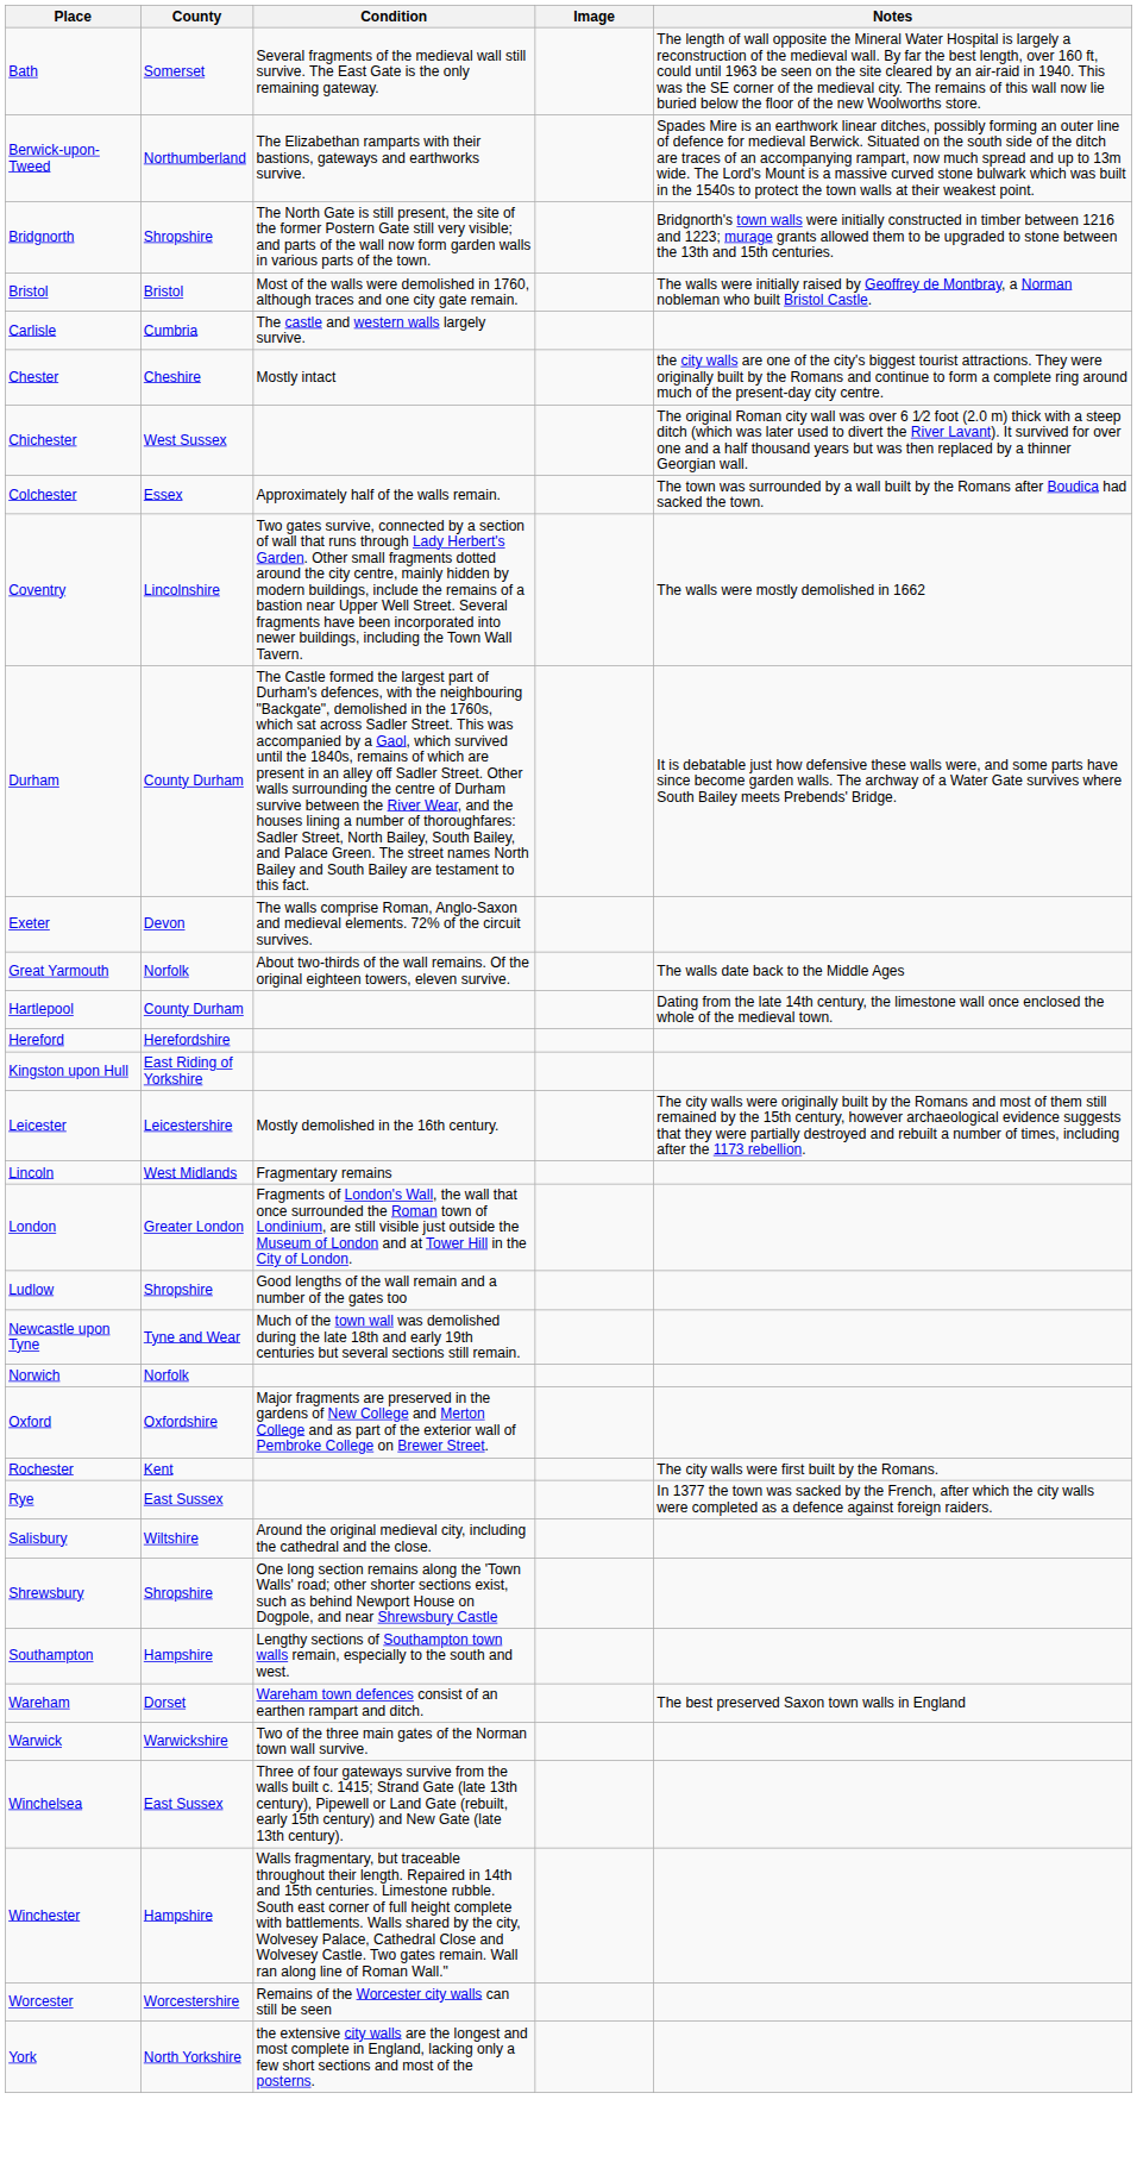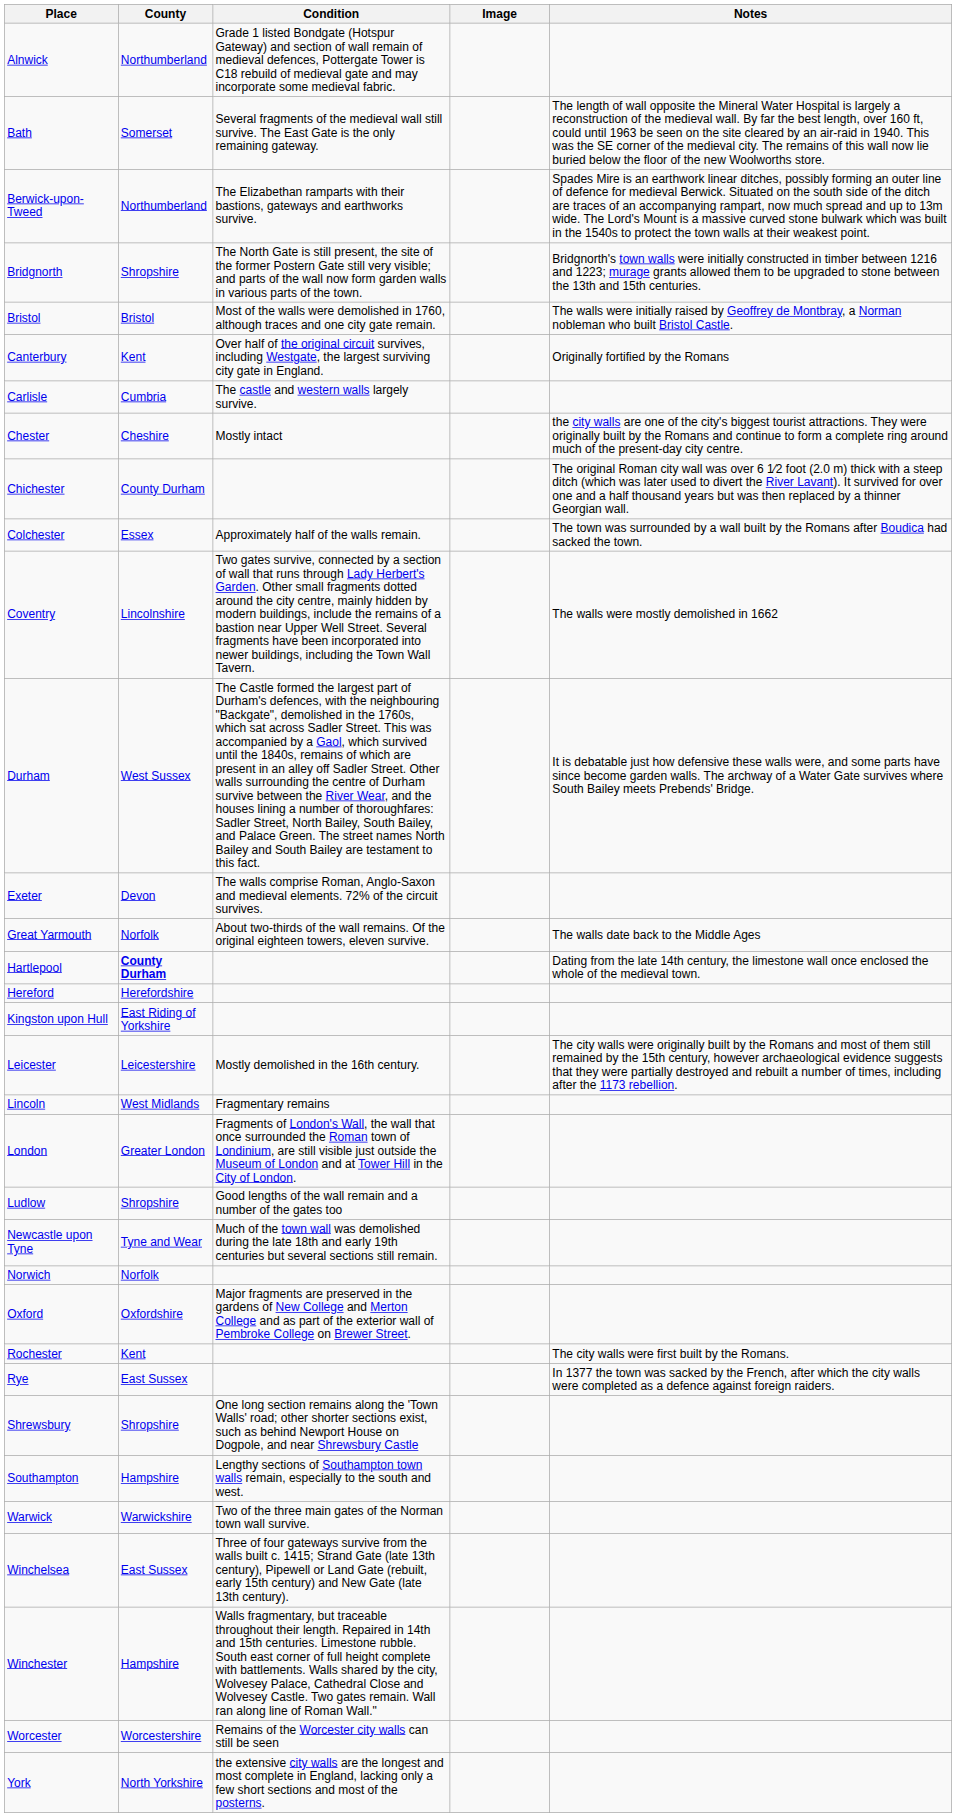+ row: Alnwick | Northumberland | Grade 1 listed Bondgate (Hotspur Gateway) and section of wall remain of medieval defences, Pottergate Tower is C18 rebuild of medieval gate and may incorporate some medieval fabric.
+ row: Canterbury | Kent | Over half of the original circuit survives, including Westgate, the largest surviving city gate in England. | Originally fortified by the Romans
Chichester | County: West Sussex -> County Durham
Durham | County: County Durham -> West Sussex
Hartlepool | County: normal -> bold
- row: Salisbury | Wiltshire | Around the original medieval city, including the cathedral and the close.
- row: Wareham | Dorset | Wareham town defences consist of an earthen rampart and ditch. | The best preserved Saxon town walls in England
